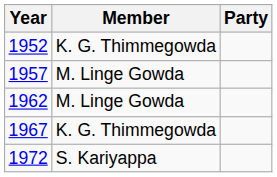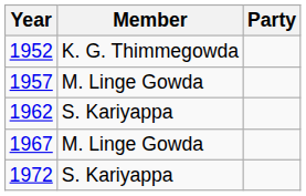1962 | Member: M. Linge Gowda -> S. Kariyappa
1967 | Member: K. G. Thimmegowda -> M. Linge Gowda
